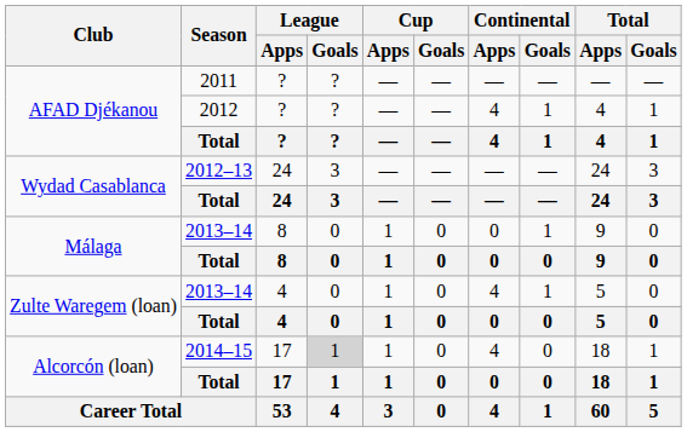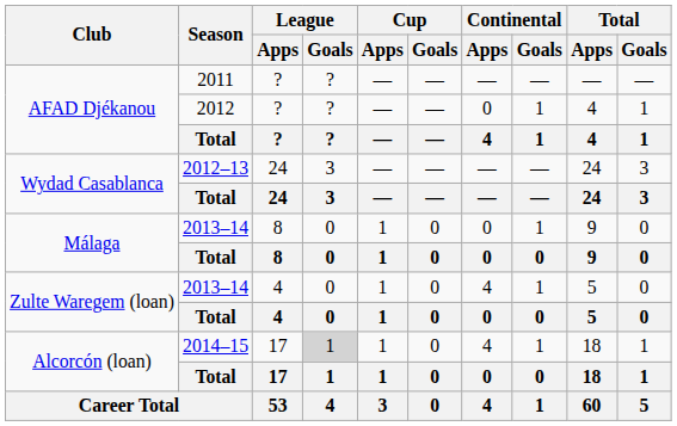AFAD Djékanou / 2012 | Continental / Apps: 4 -> 0
Alcorcón (loan) / 2014–15 | Continental / Goals: 0 -> 1
